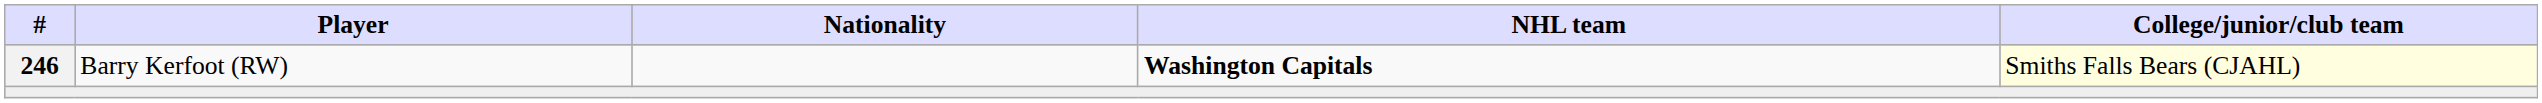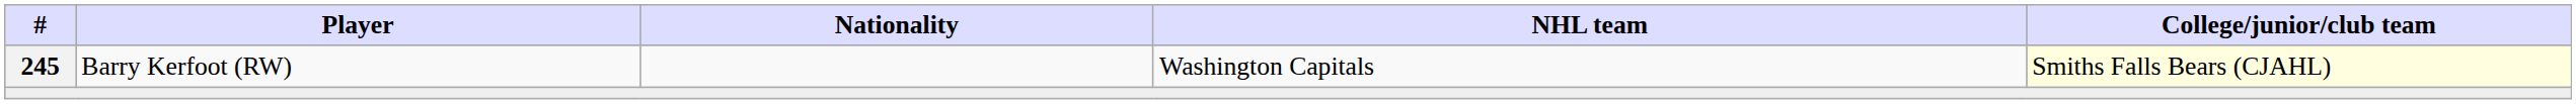Barry Kerfoot (RW) | #: 246 -> 245
Barry Kerfoot (RW) | NHL team: bold -> normal
